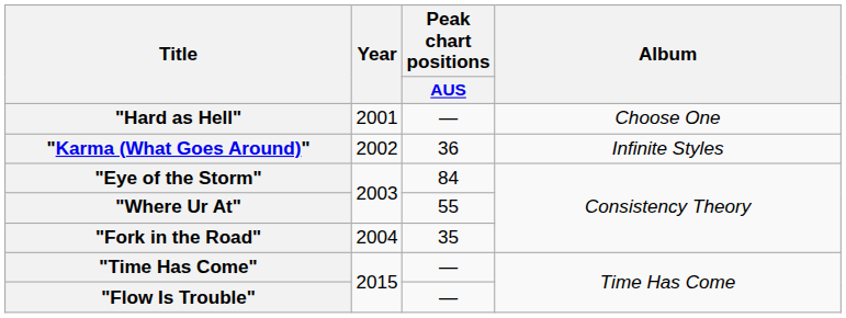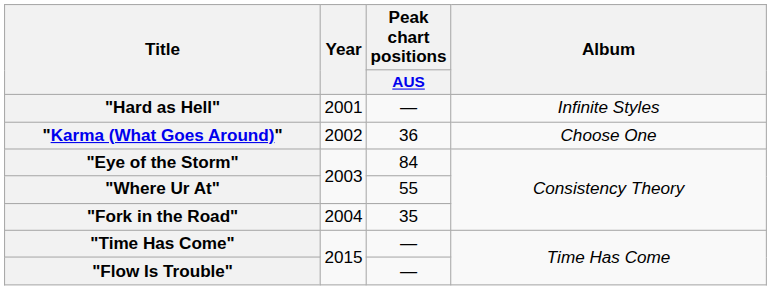"Hard as Hell" | Album: Choose One -> Infinite Styles
"Karma (What Goes Around)" | Album: Infinite Styles -> Choose One
